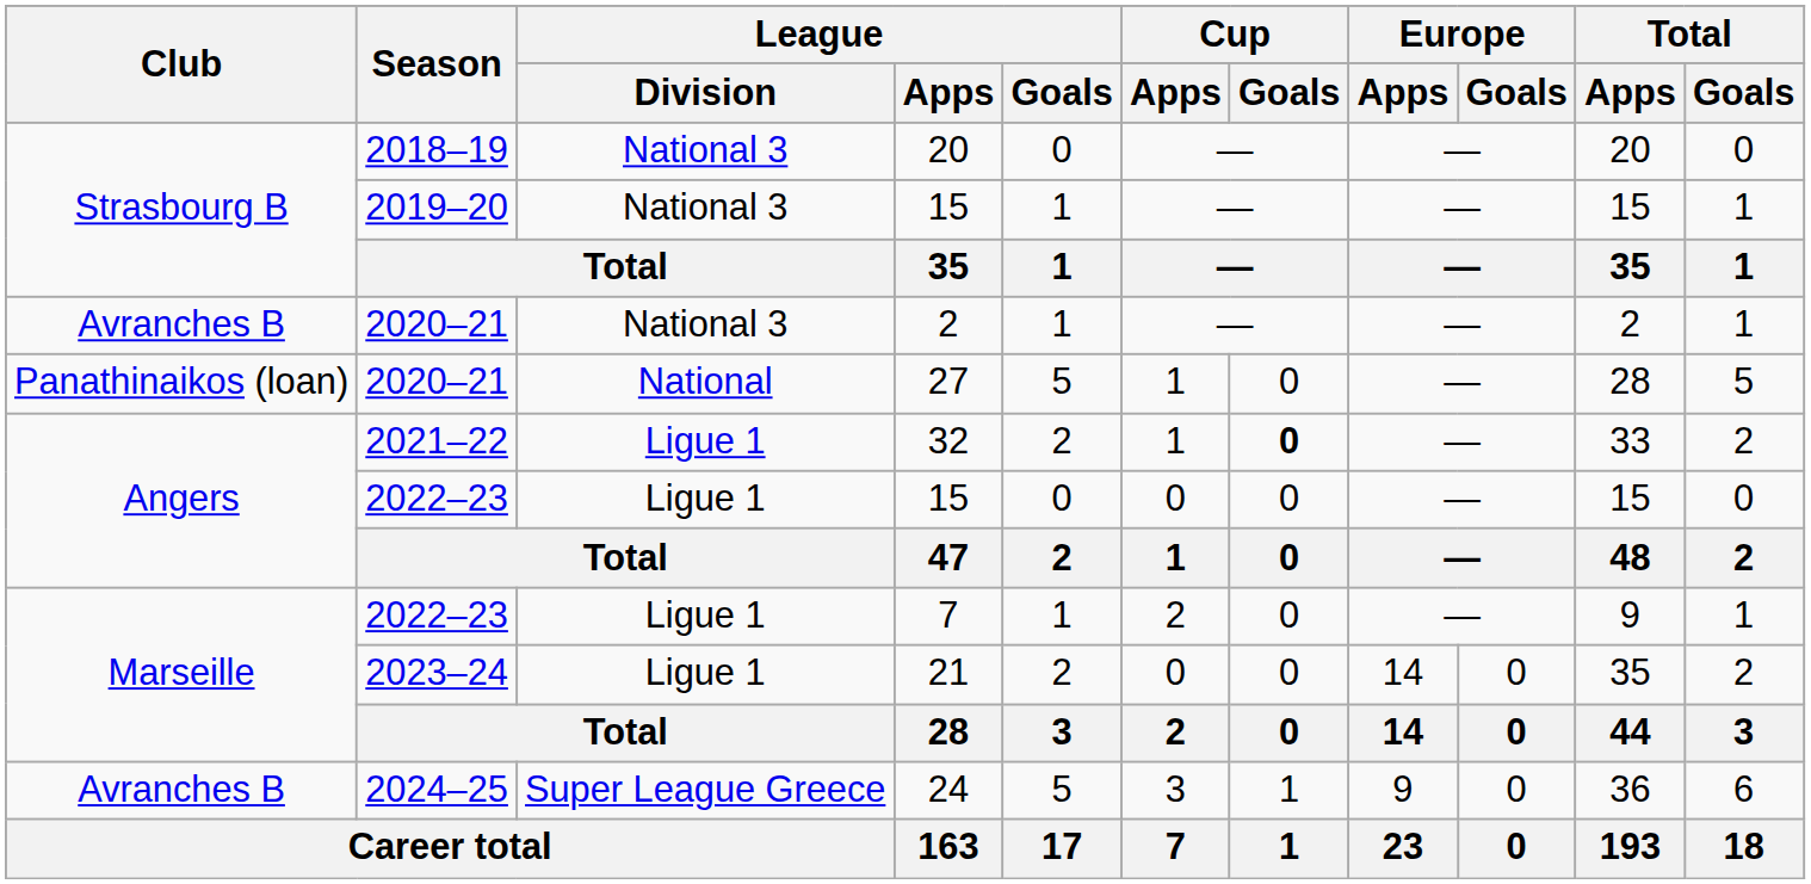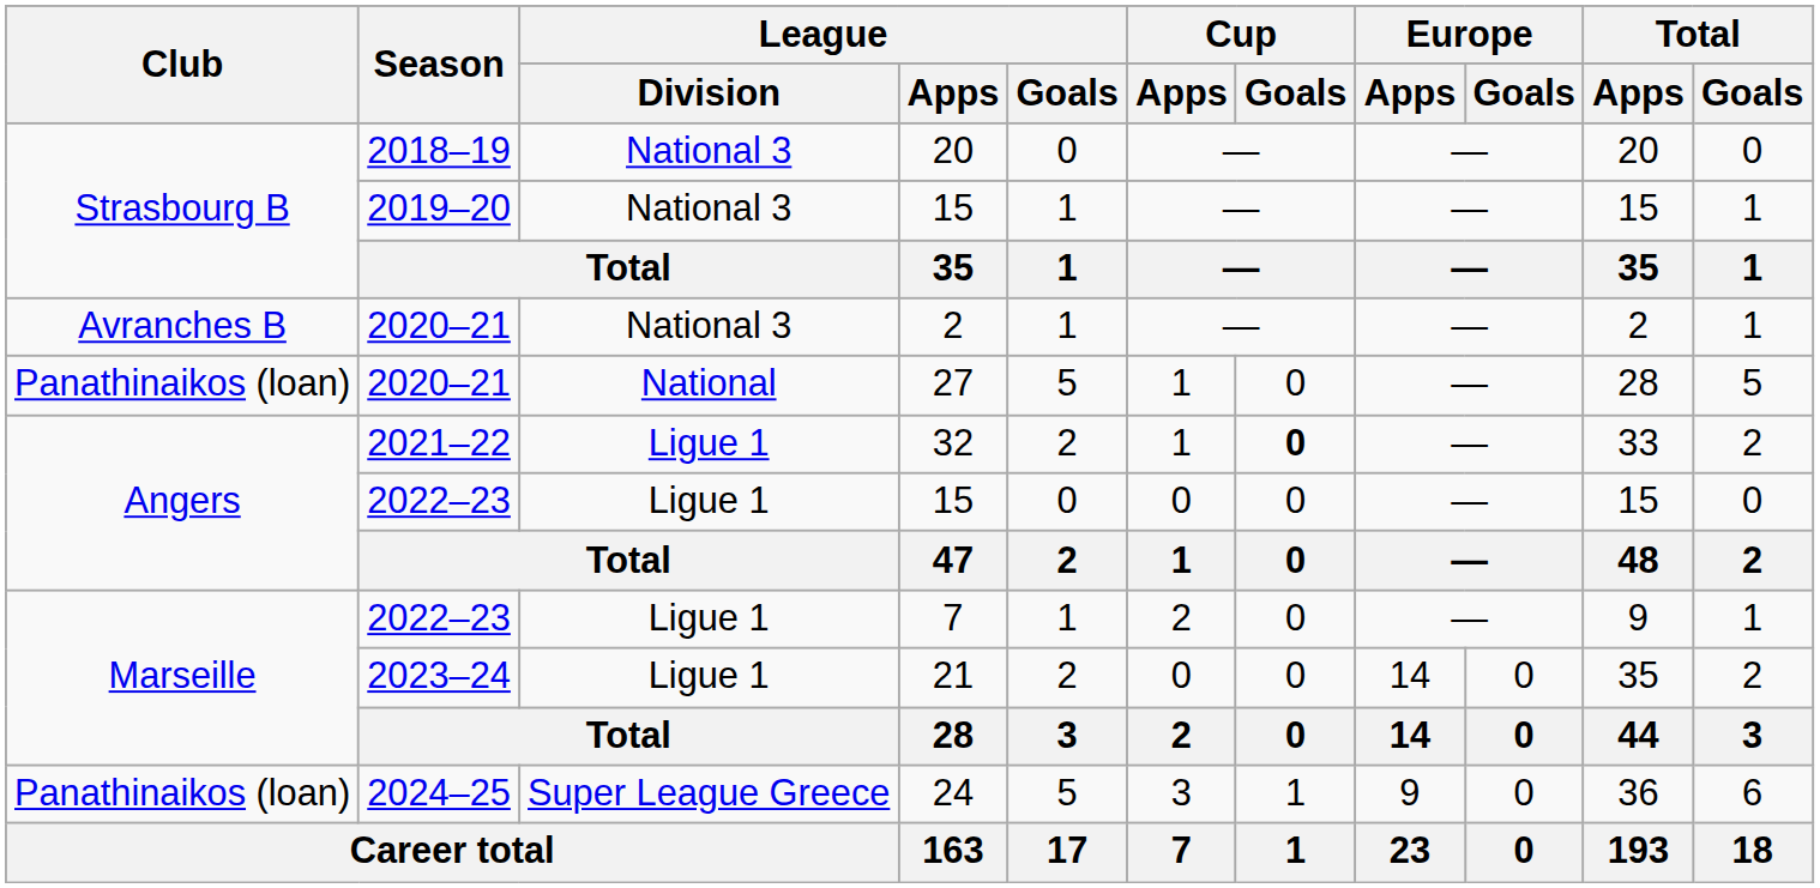24 | Club: Avranches B -> Panathinaikos (loan)
